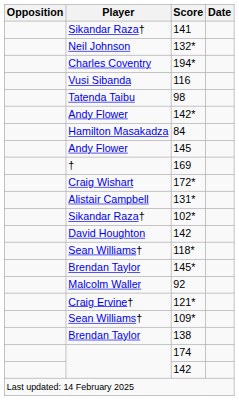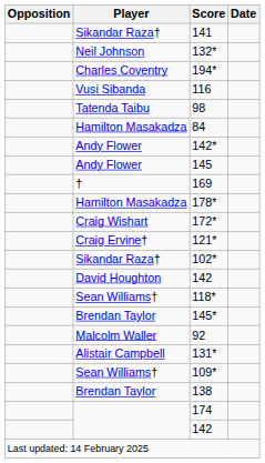rows swapped: 142* <-> 84
+ row: Hamilton Masakadza | 178*
rows swapped: 121* <-> 131*
